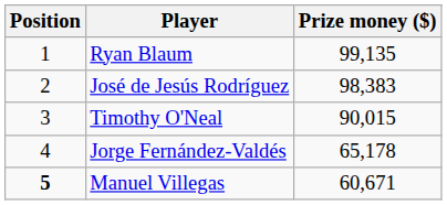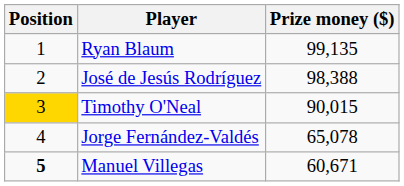José de Jesús Rodríguez | Prize money ($): 98,383 -> 98,388
Timothy O'Neal | Position: no background -> gold background
Jorge Fernández-Valdés | Prize money ($): 65,178 -> 65,078
